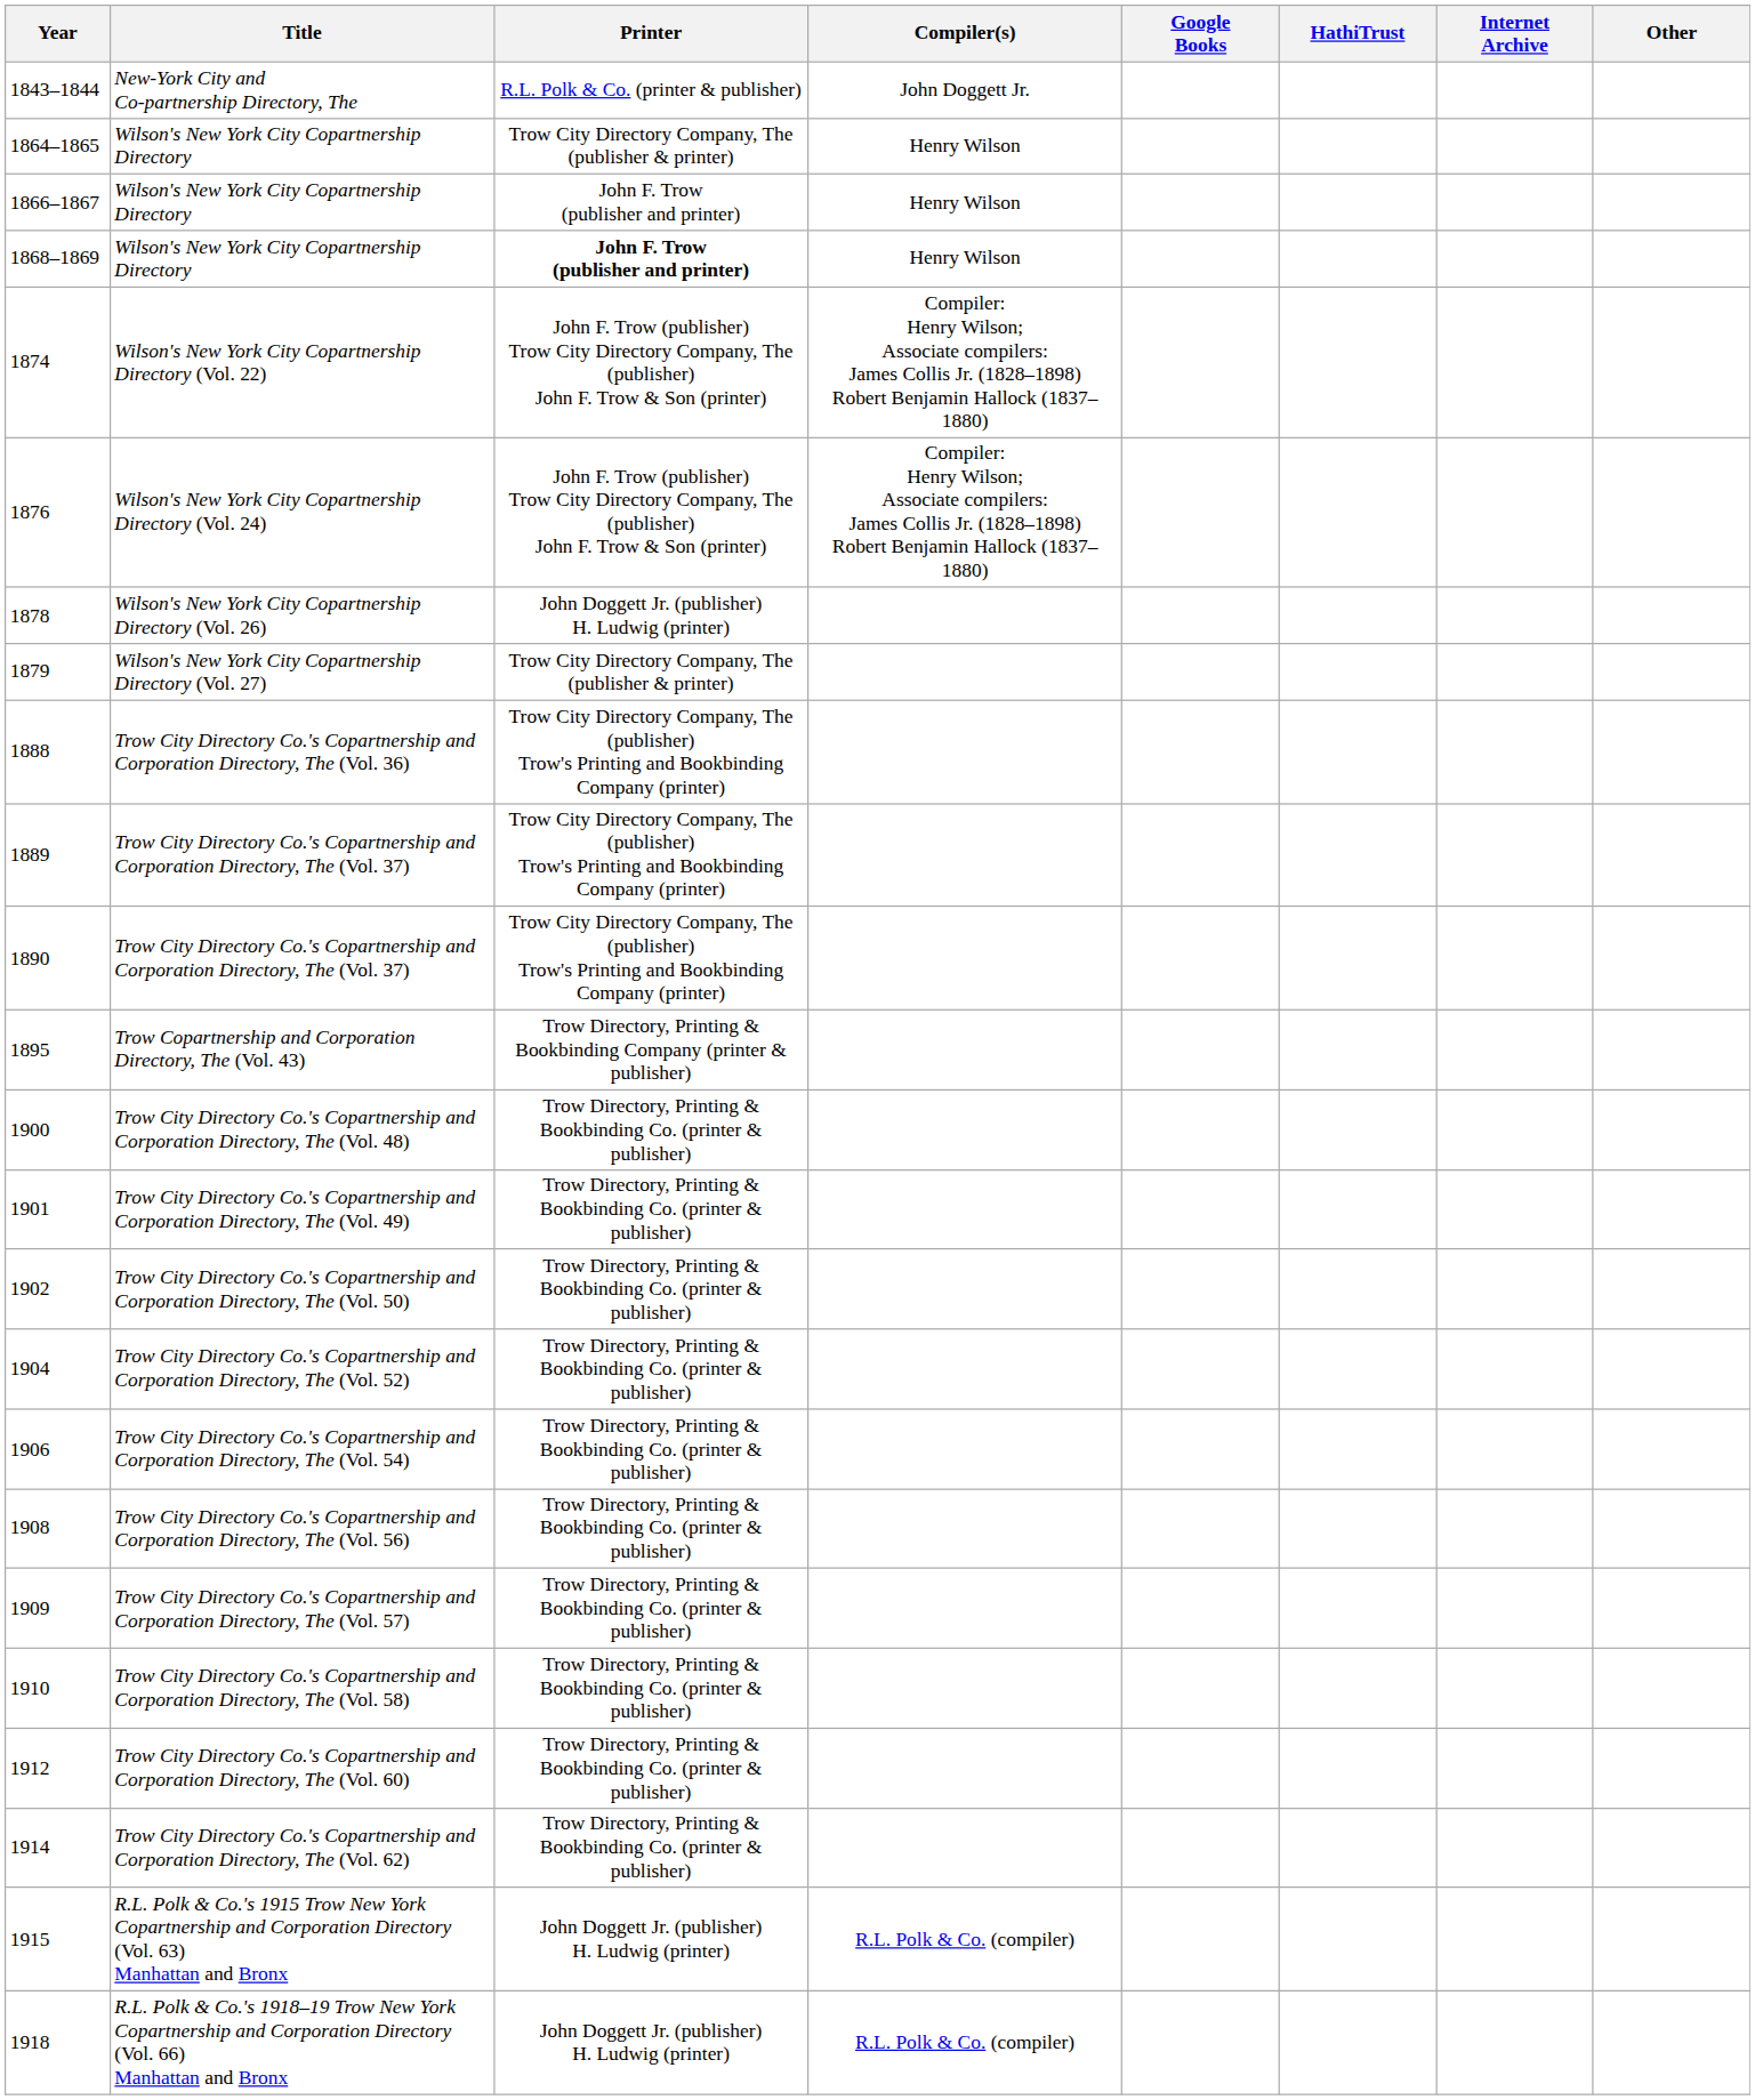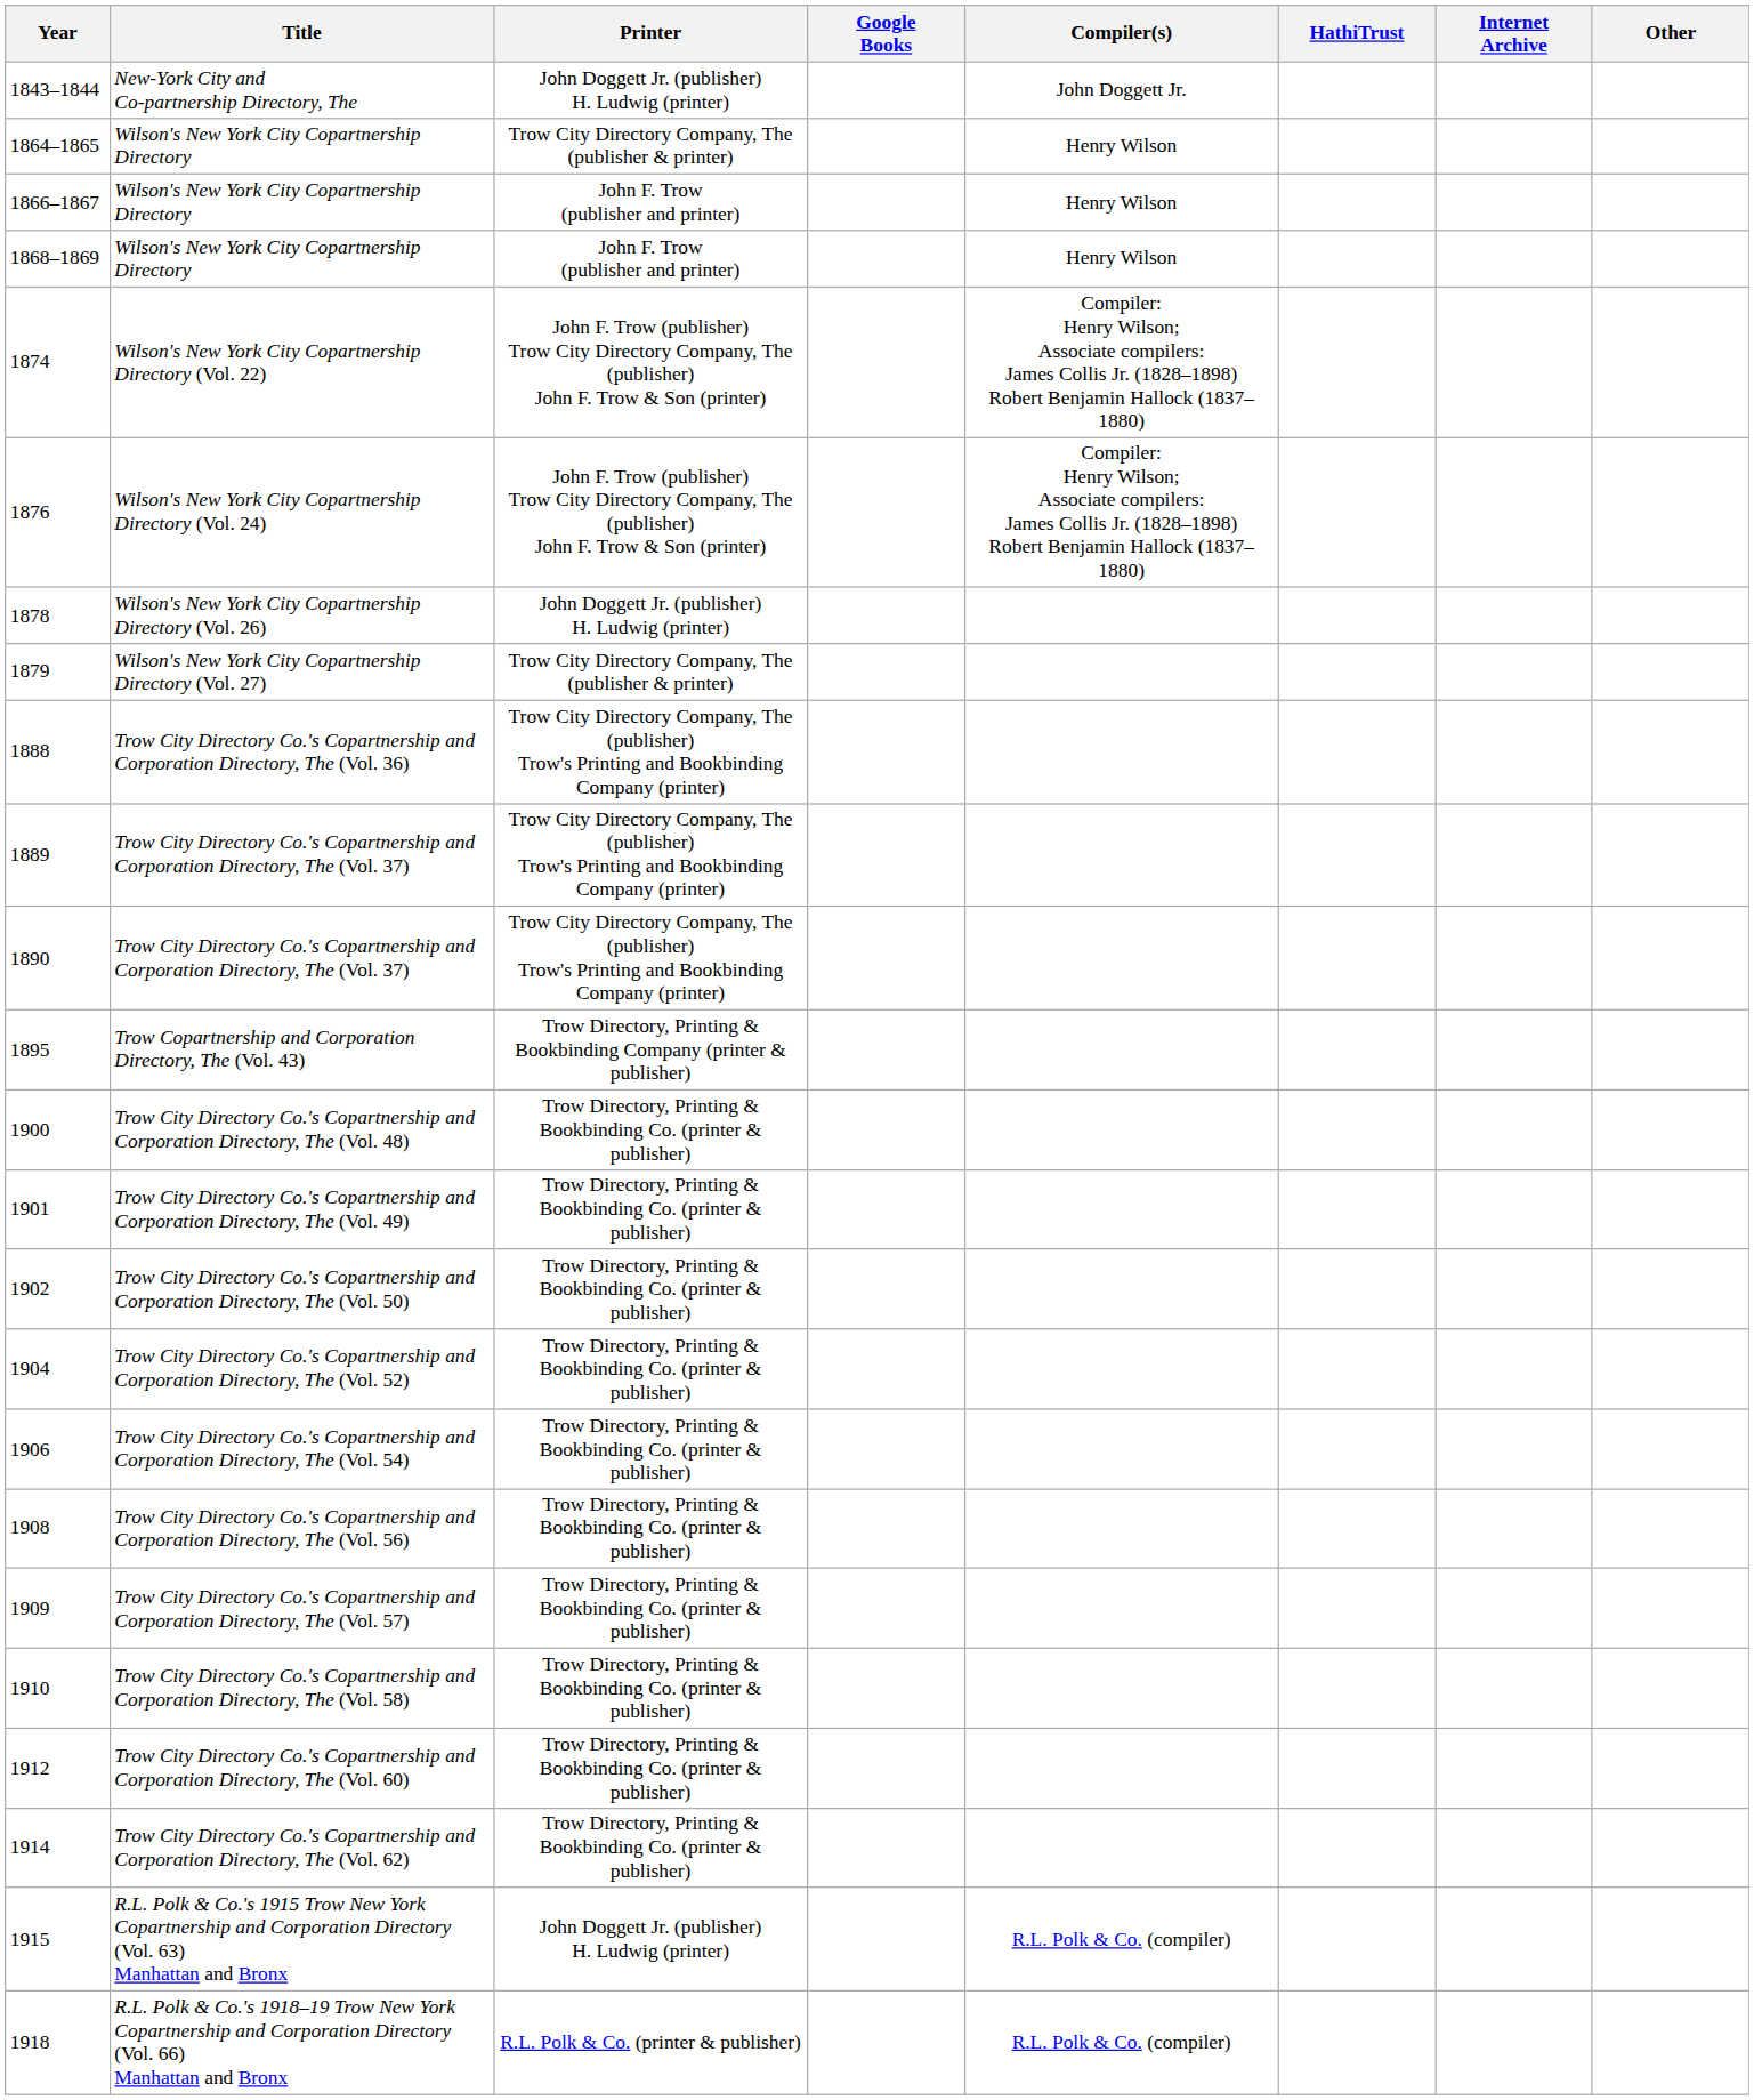columns swapped: Compiler(s) <-> Google Books
1843–1844 | Printer: R.L. Polk & Co. (printer & publisher) -> John Doggett Jr. (publisher) H. Ludwig (printer)
1868–1869 | Printer: bold -> normal
1918 | Printer: John Doggett Jr. (publisher) H. Ludwig (printer) -> R.L. Polk & Co. (printer & publisher)
